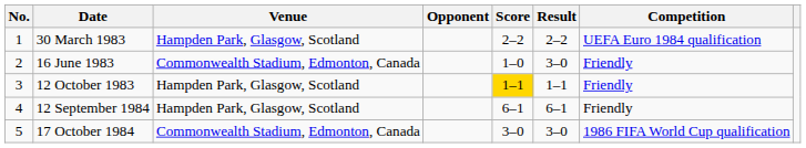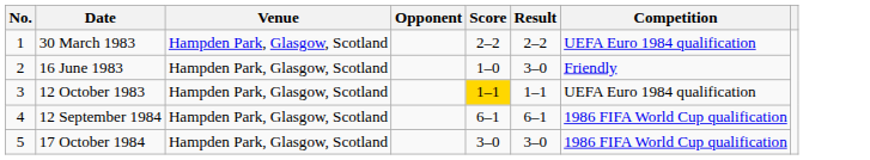16 June 1983 | Venue: Commonwealth Stadium, Edmonton, Canada -> Hampden Park, Glasgow, Scotland
12 October 1983 | Competition: Friendly -> UEFA Euro 1984 qualification
12 September 1984 | Competition: Friendly -> 1986 FIFA World Cup qualification
17 October 1984 | Venue: Commonwealth Stadium, Edmonton, Canada -> Hampden Park, Glasgow, Scotland
